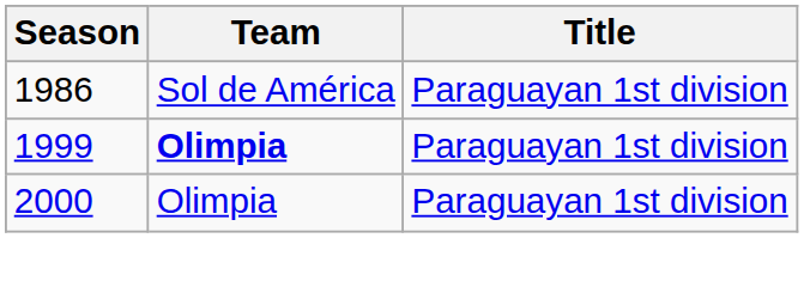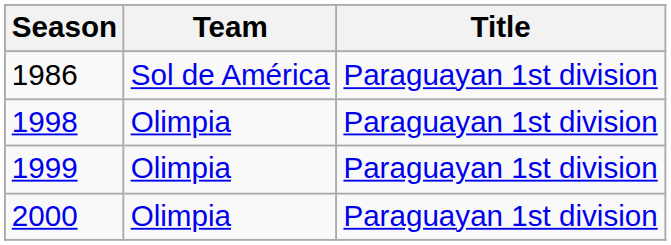+ row: 1998 | Olimpia | Paraguayan 1st division
1999 | Team: bold -> normal
